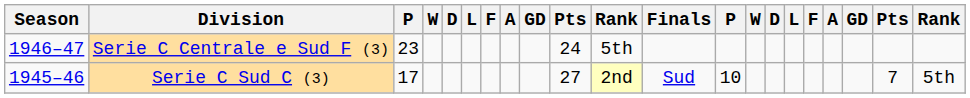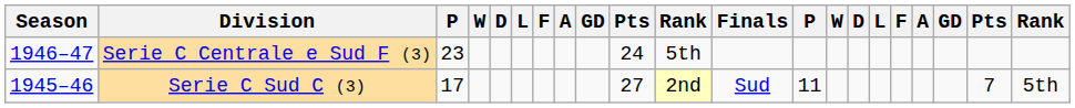Serie C Sud C (3) | column 13: 10 -> 11
